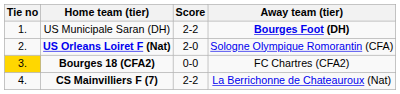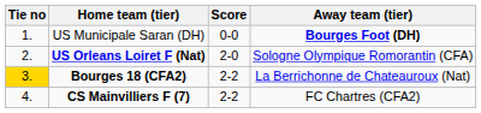US Municipale Saran (DH) | Score: 2-2 -> 0-0
Bourges 18 (CFA2) | Score: 0-0 -> 2-2
Bourges 18 (CFA2) | Away team (tier): FC Chartres (CFA2) -> La Berrichonne de Chateauroux (Nat)
CS Mainvilliers F (7) | Away team (tier): La Berrichonne de Chateauroux (Nat) -> FC Chartres (CFA2)
